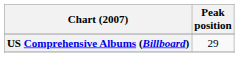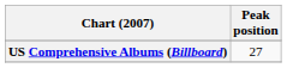US Comprehensive Albums (Billboard) | Peak position: 29 -> 27
